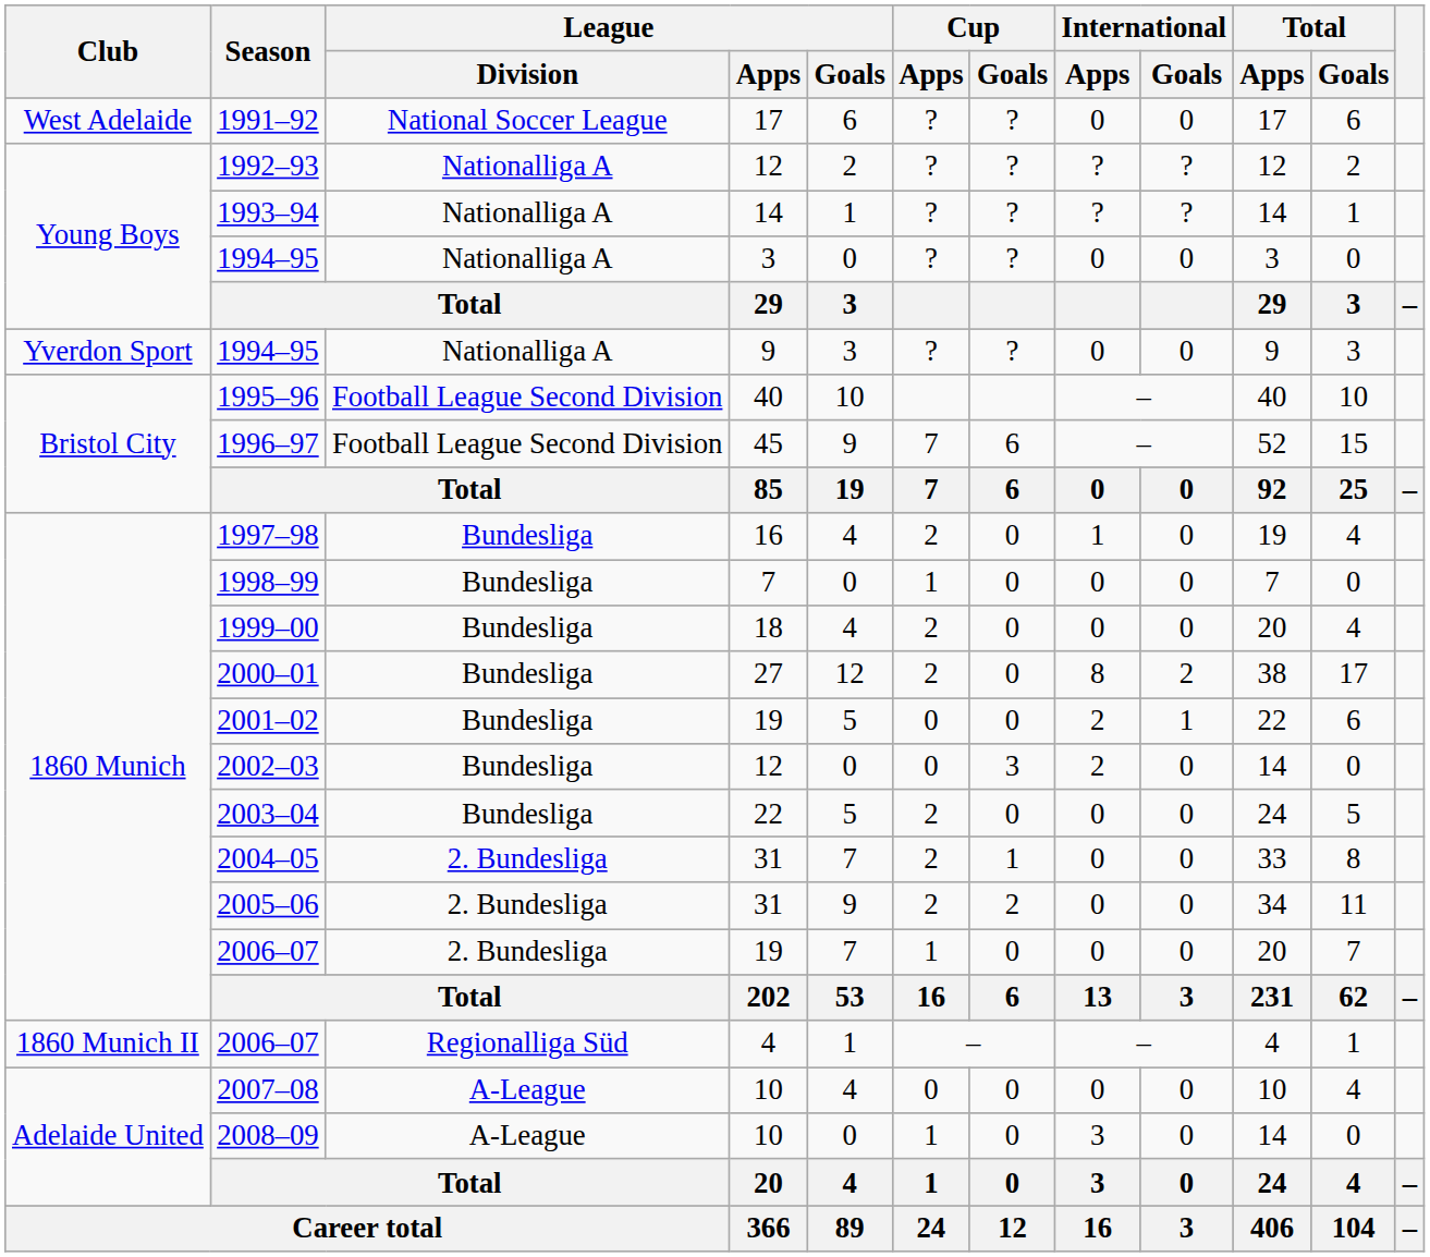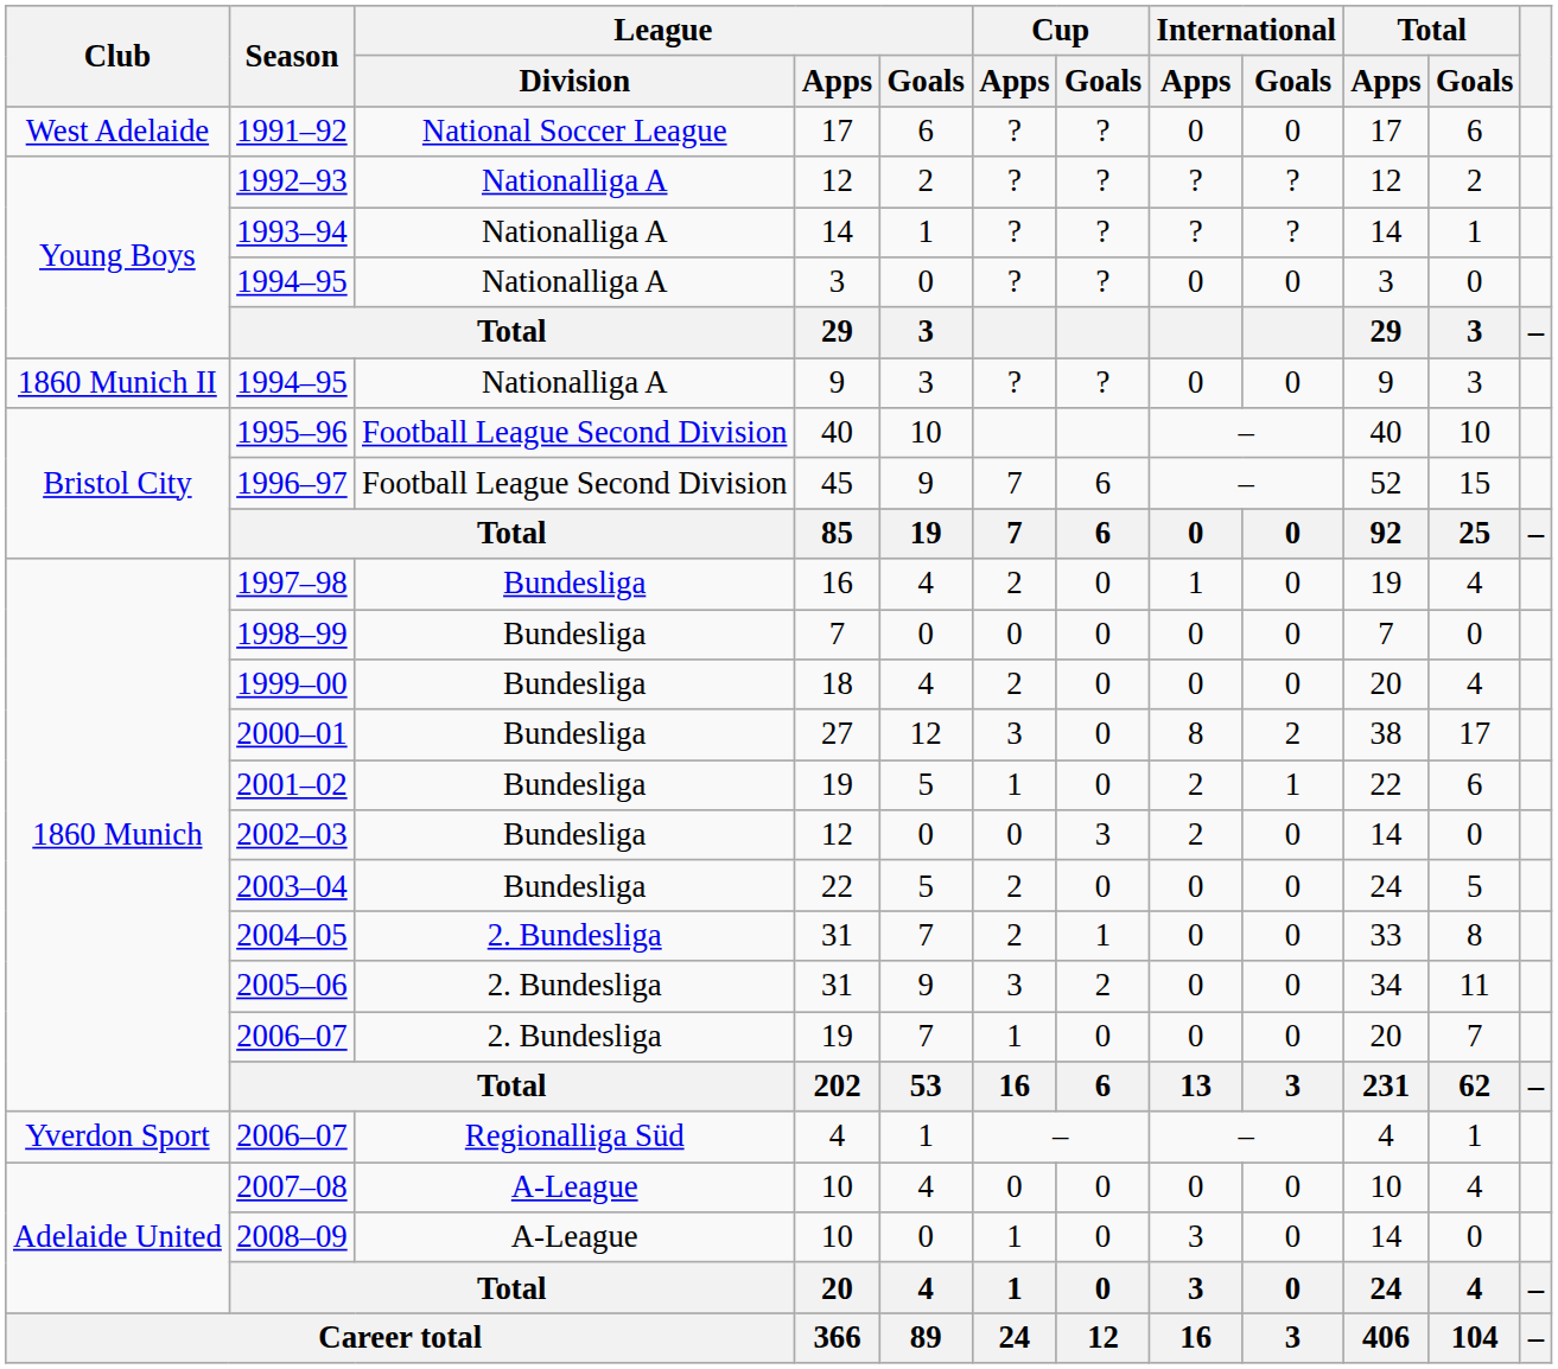1994–95 / 9 | Club: Yverdon Sport -> 1860 Munich II
1998–99 | Cup / Apps: 1 -> 0
2000–01 | Cup / Apps: 2 -> 3
2001–02 | Cup / Apps: 0 -> 1
2005–06 | Cup / Apps: 2 -> 3
2006–07 / 4 | Club: 1860 Munich II -> Yverdon Sport
